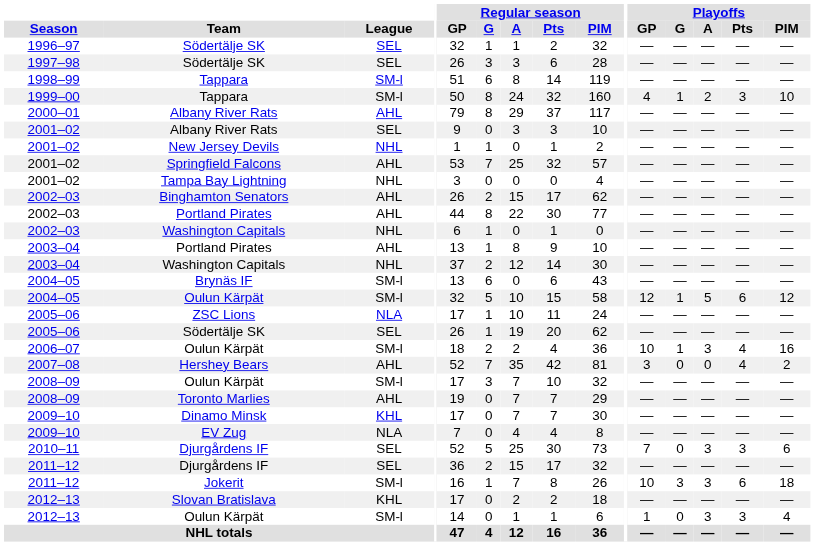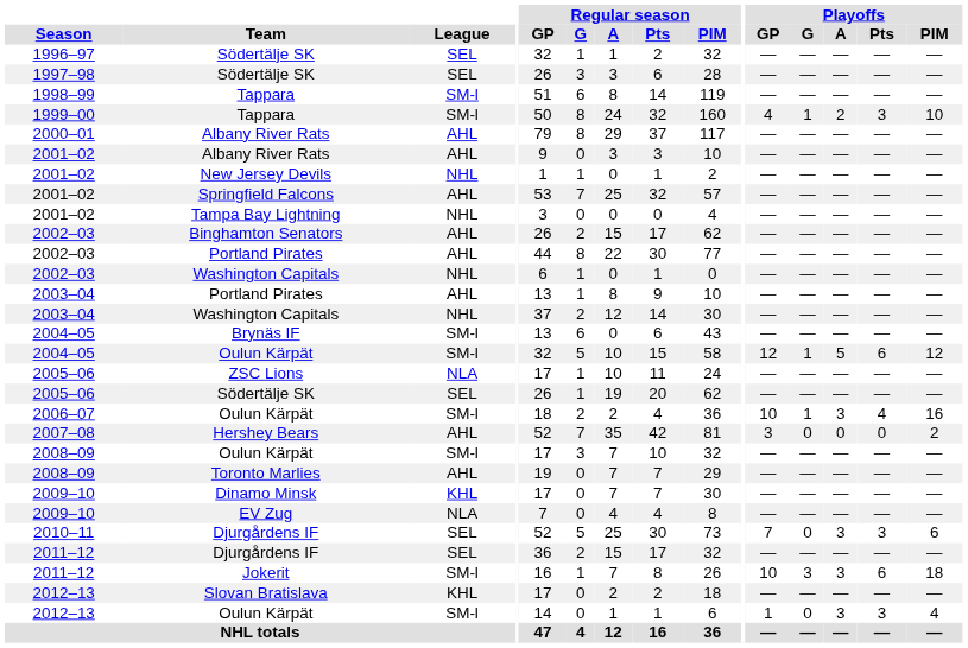2001–02 / Albany River Rats | League: SEL -> AHL
Hershey Bears | Playoffs / Pts: 4 -> 0
